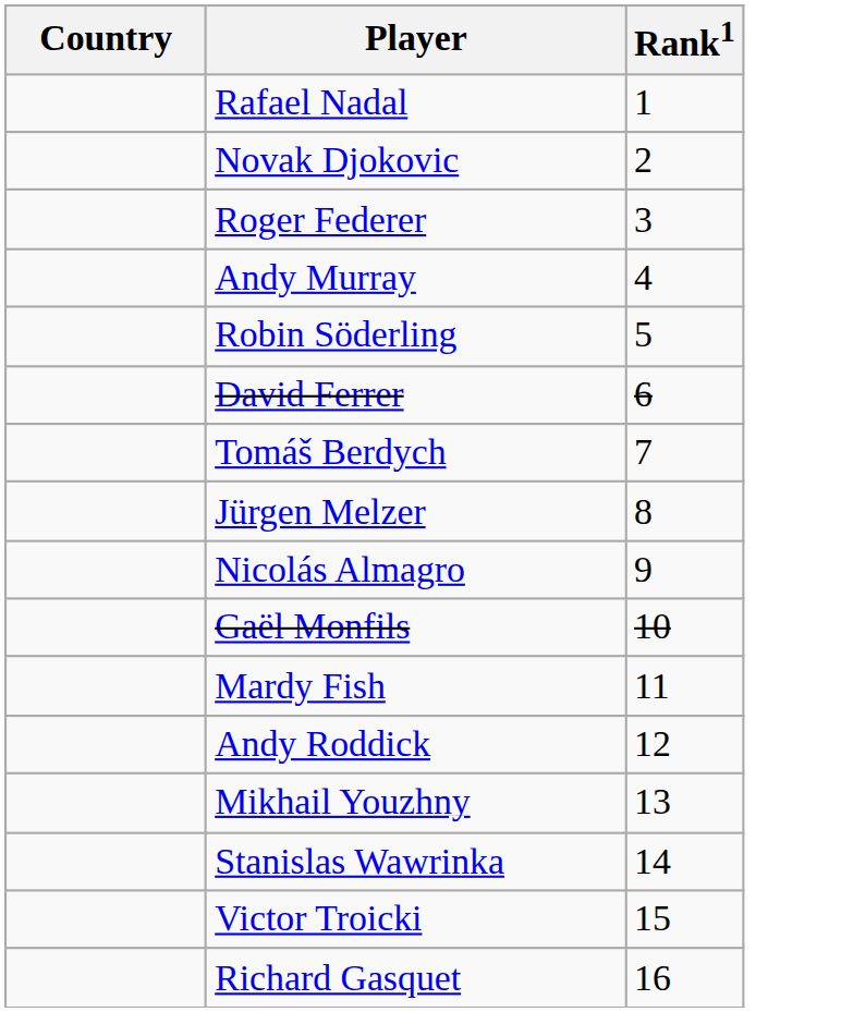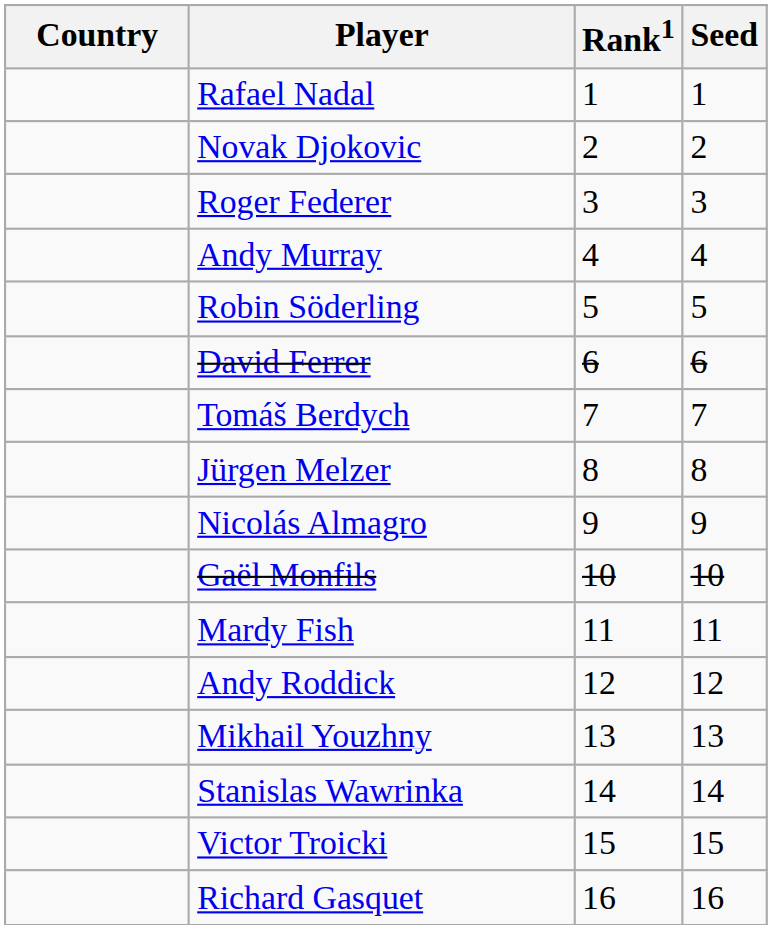+ column: Seed | 1 | 2 | 3 | 4 | 5 | 6 | 7 | 8 | 9 | 10 | 11 | 12 | 13 | 14 | 15 | 16
